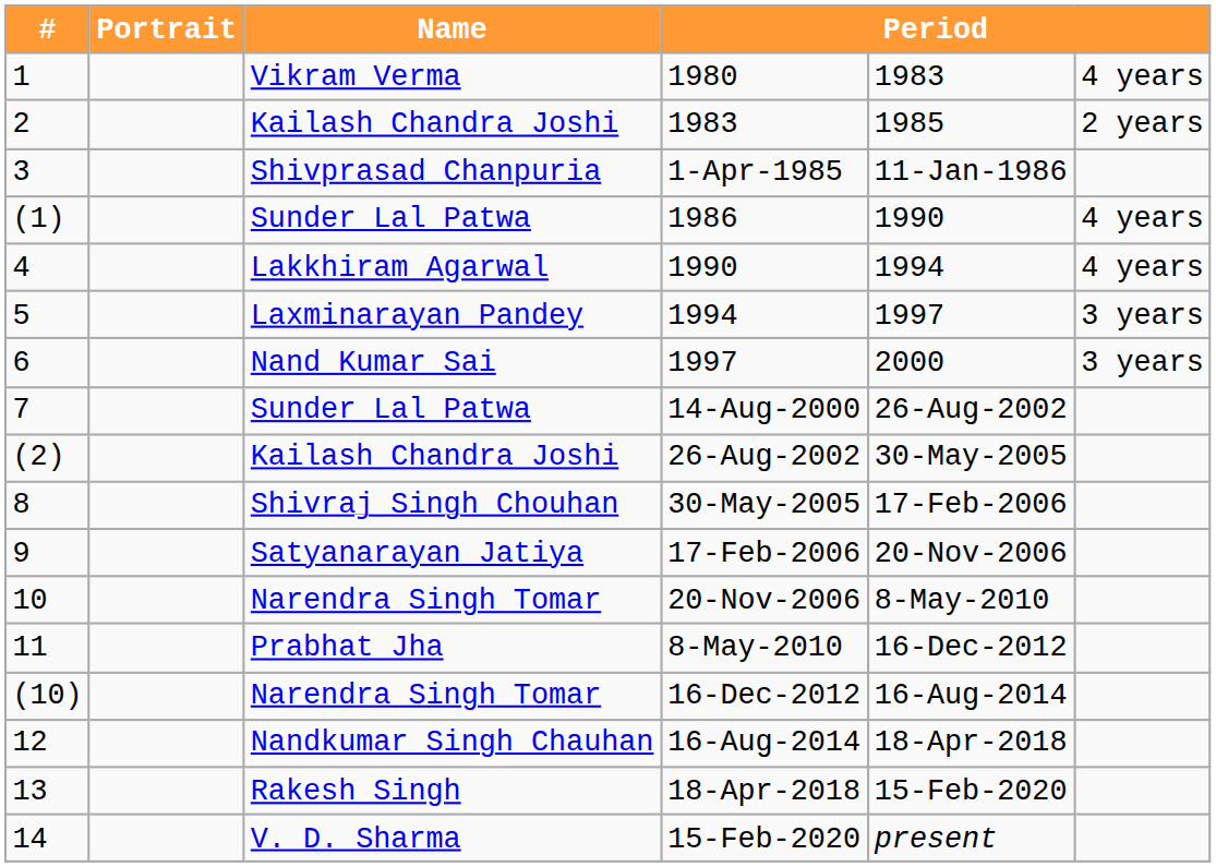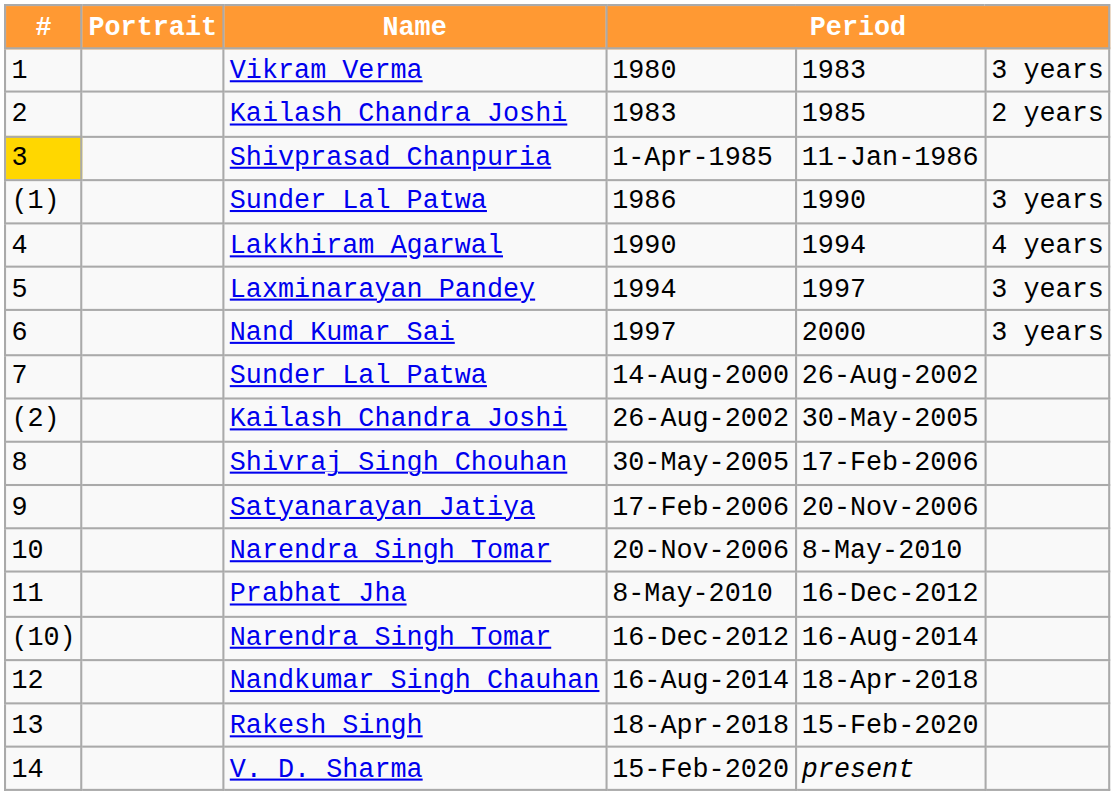1980 | column 6: 4 years -> 3 years
1-Apr-1985 | #: no background -> gold background
1986 | column 6: 4 years -> 3 years
